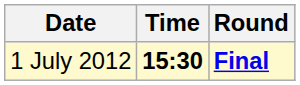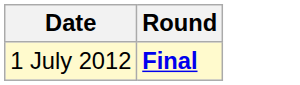- column: Time | 15:30
